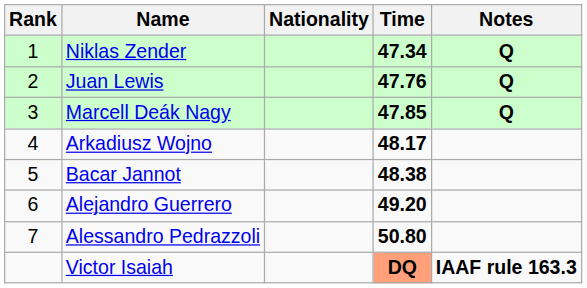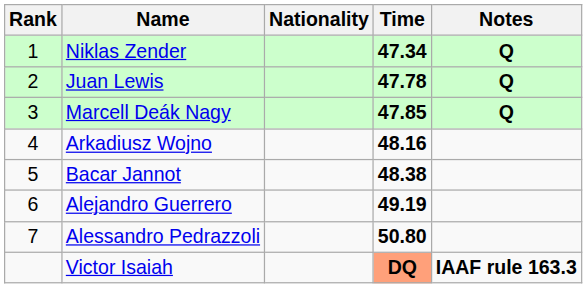Juan Lewis | Time: 47.76 -> 47.78
Arkadiusz Wojno | Time: 48.17 -> 48.16
Alejandro Guerrero | Time: 49.20 -> 49.19
